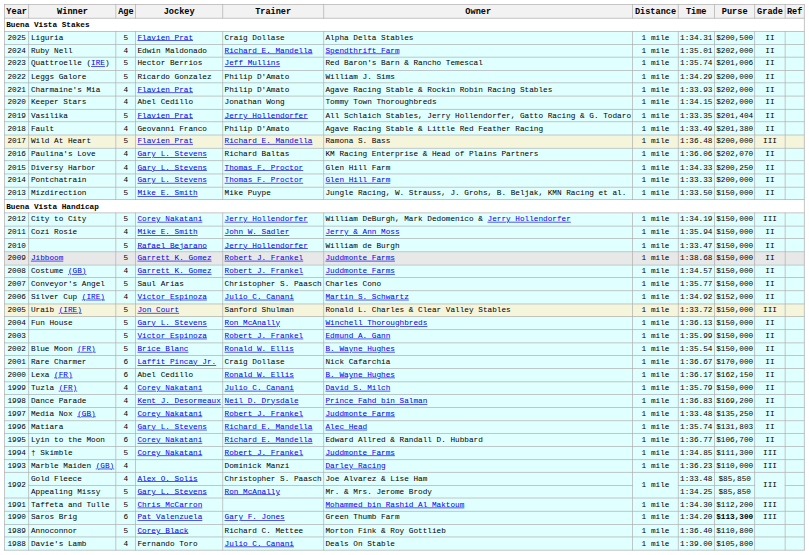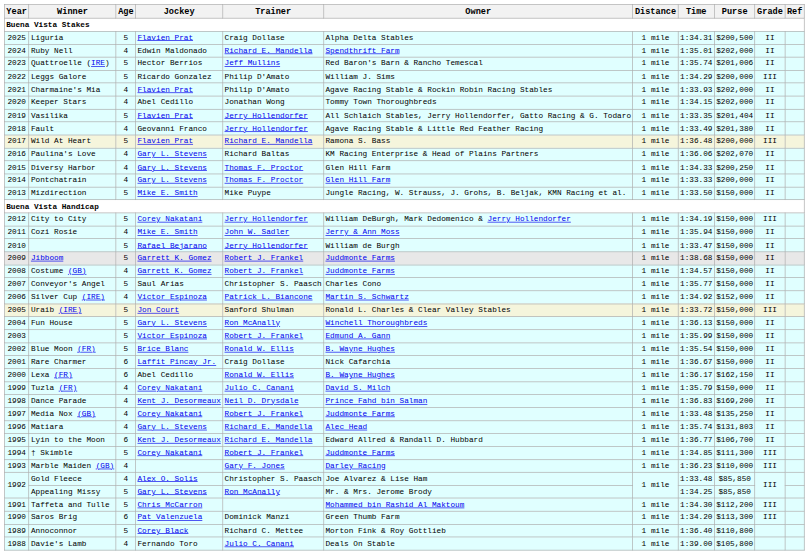Leggs Galore | Grade: II -> III
Fault | Trainer: Philip D'Amato -> Jerry Hollendorfer
Silver Cup (IRE) | Trainer: Julio C. Canani -> Patrick L. Biancone
Rare Charmer | Purse: $170,000 -> $150,000
Lyin to the Moon | Jockey: Corey Nakatani -> Kent J. Desormeaux
Marble Maiden (GB) | Trainer: Dominick Manzi -> Gary F. Jones
Saros Brig | Trainer: Gary F. Jones -> Dominick Manzi
Saros Brig | Purse: bold -> normal
